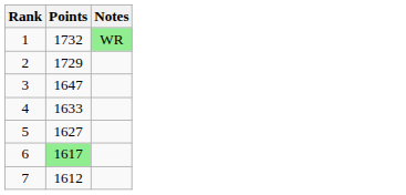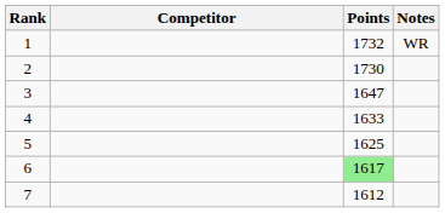+ column: Competitor
1 | Notes: lightgreen background -> no background
2 | Points: 1729 -> 1730
5 | Points: 1627 -> 1625
